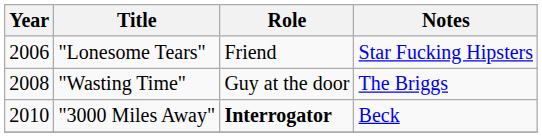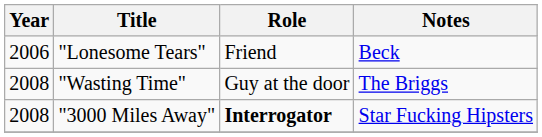"Lonesome Tears" | Notes: Star Fucking Hipsters -> Beck
"3000 Miles Away" | Year: 2010 -> 2008
"3000 Miles Away" | Notes: Beck -> Star Fucking Hipsters
